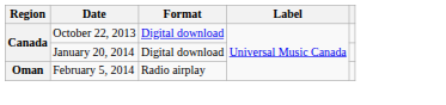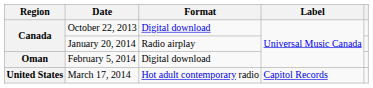January 20, 2014 | Format: Digital download -> Radio airplay
February 5, 2014 | Format: Radio airplay -> Digital download
+ row: United States | March 17, 2014 | Hot adult contemporary radio | Capitol Records
